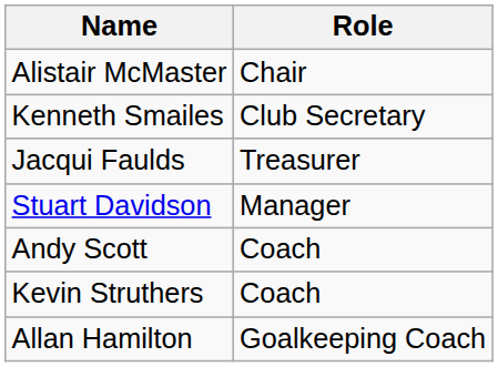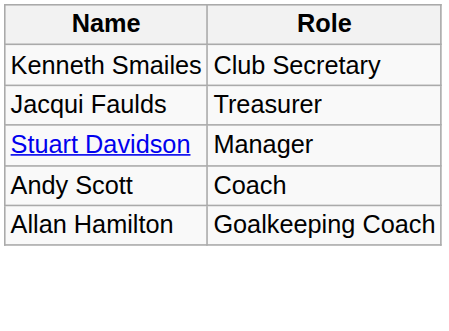- row: Alistair McMaster | Chair
- row: Kevin Struthers | Coach
